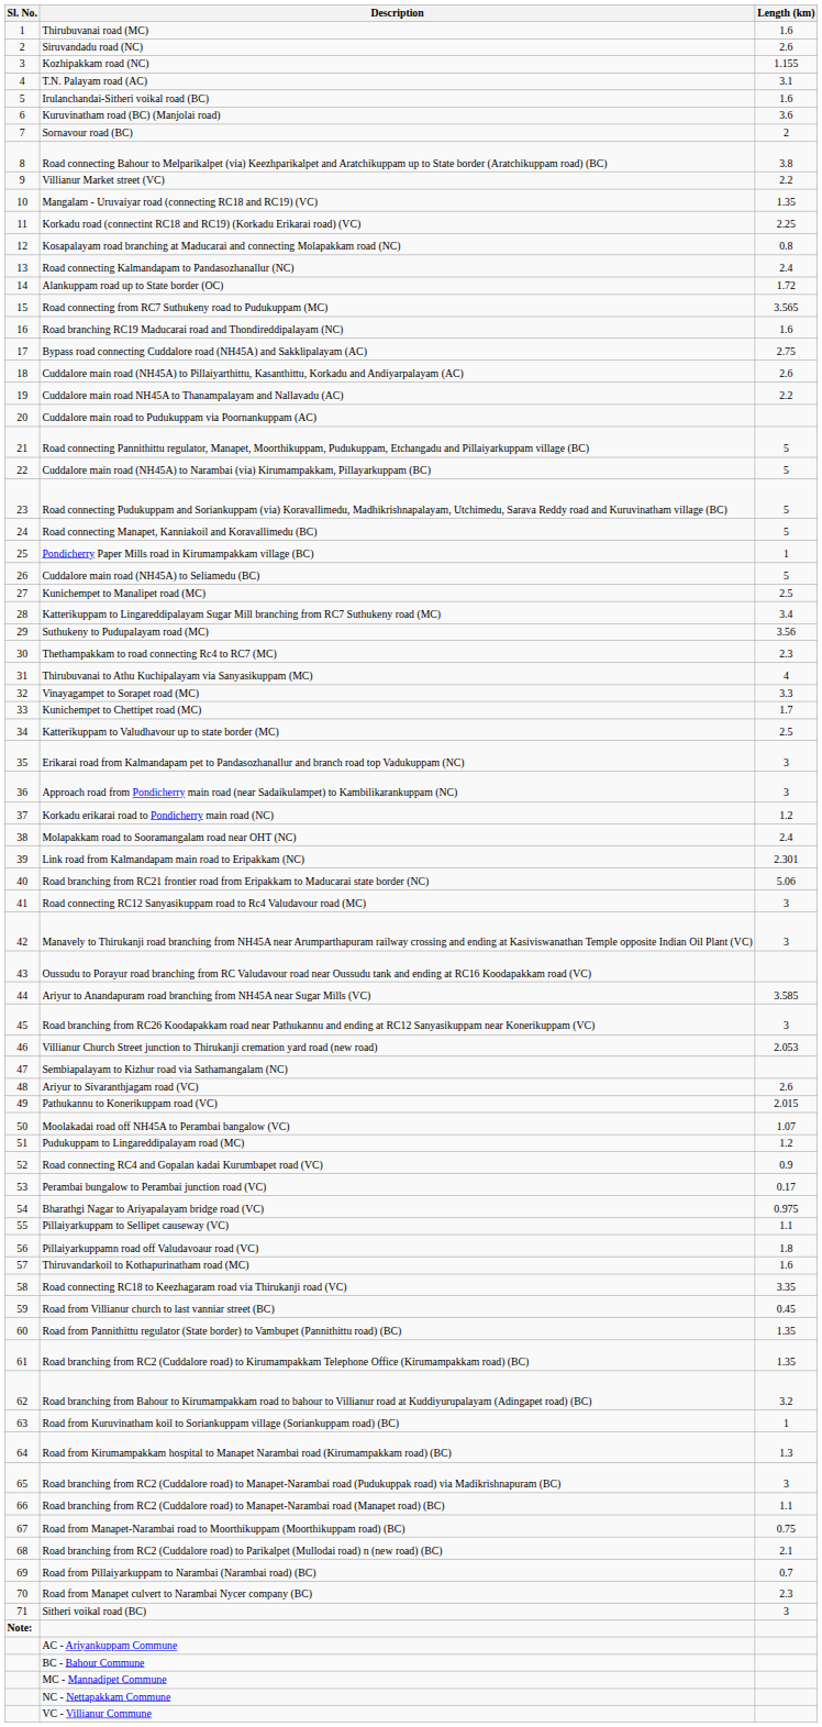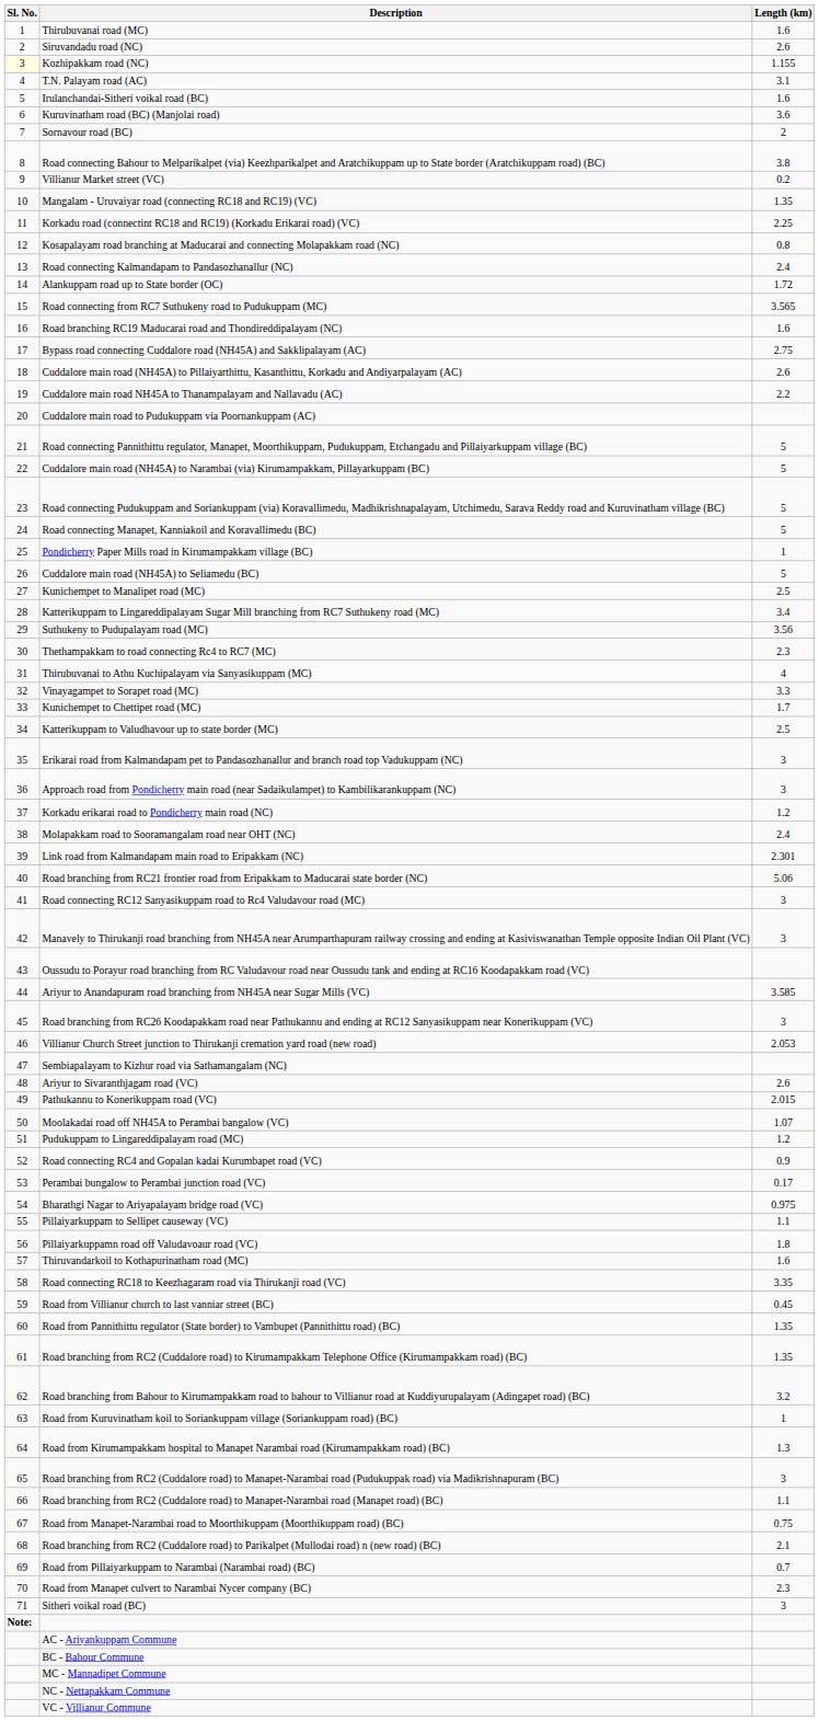Kozhipakkam road (NC) | Sl. No.: no background -> lightyellow background
Villianur Market street (VC) | Length (km): 2.2 -> 0.2
